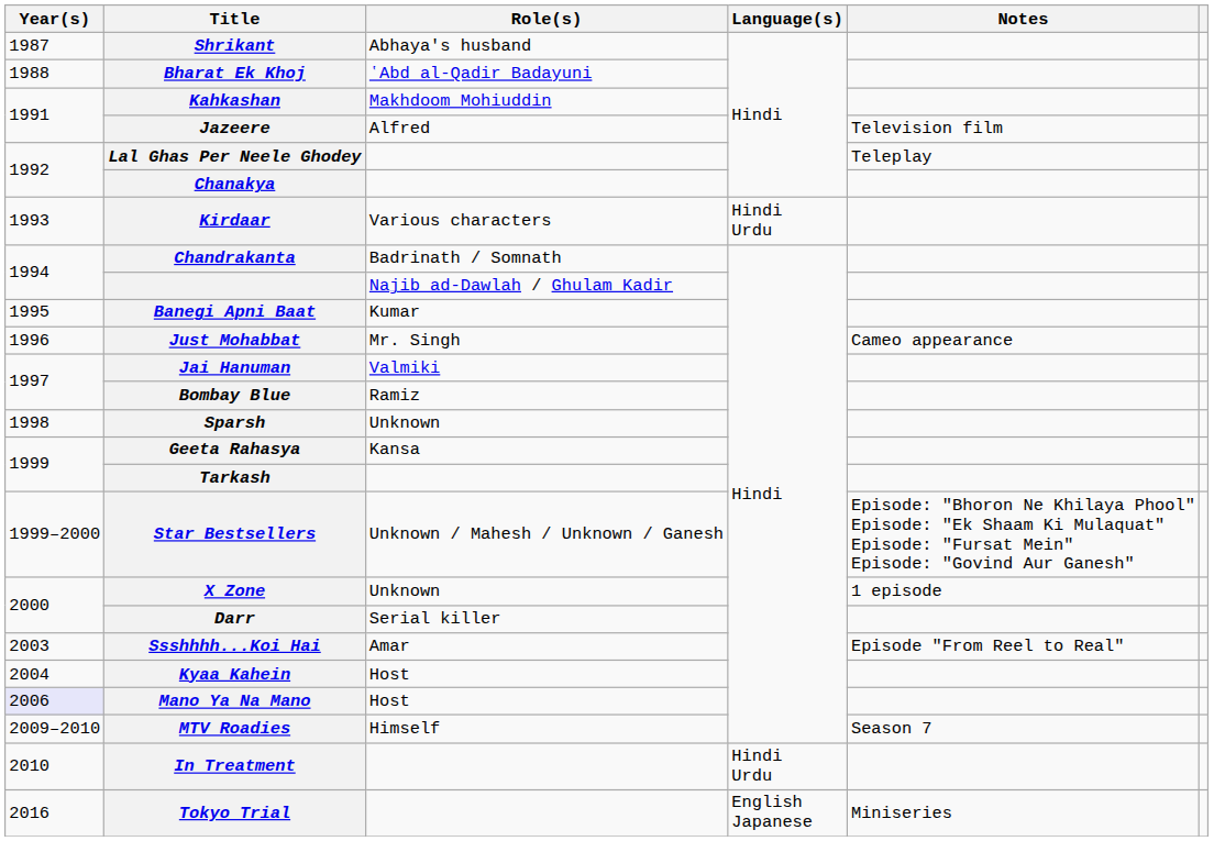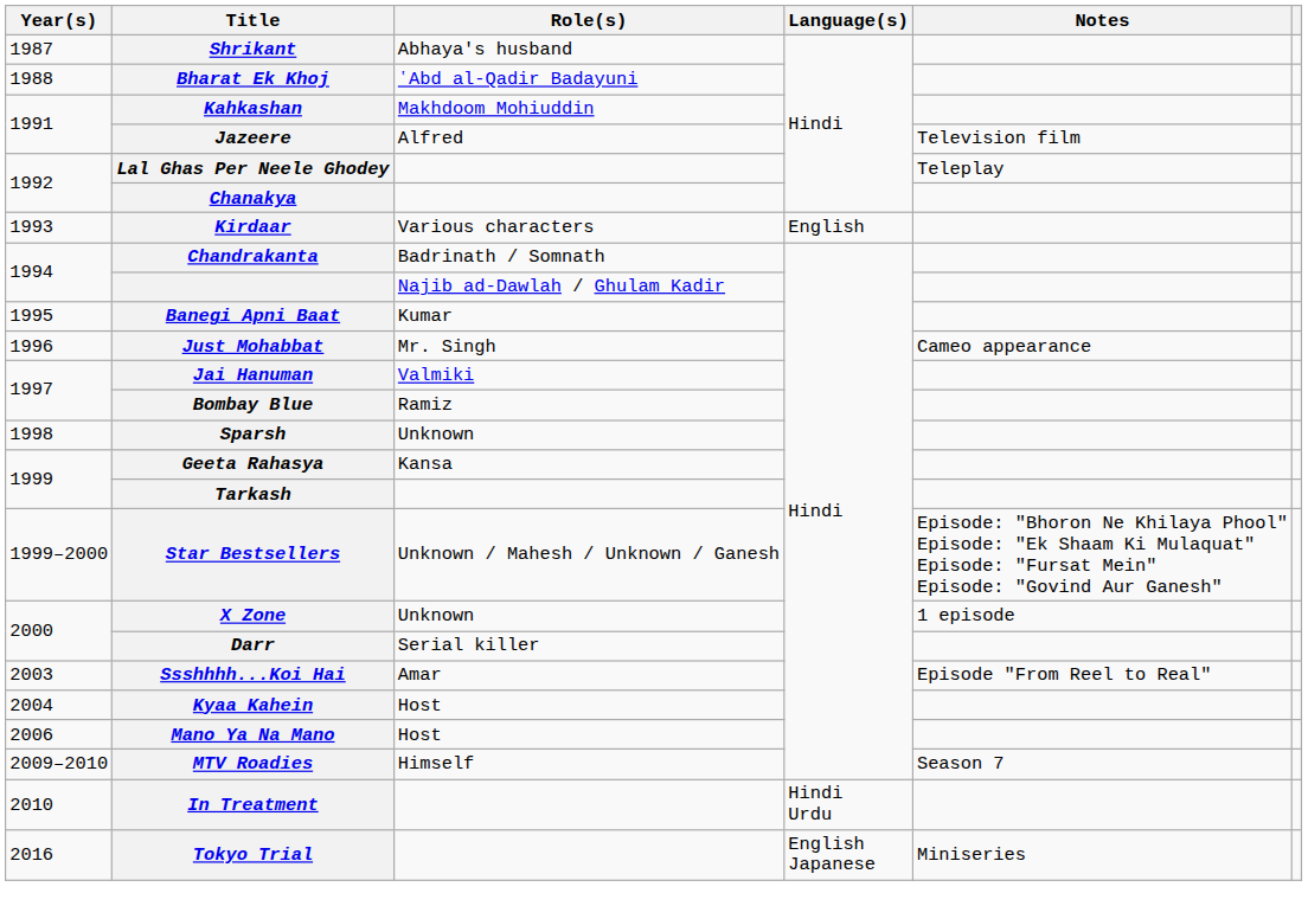Kirdaar | Language(s): Hindi Urdu -> English
Mano Ya Na Mano | Year(s): lavender background -> no background
